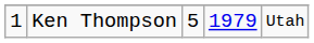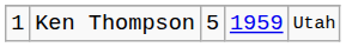Ken Thompson | column 4: 1979 -> 1959
